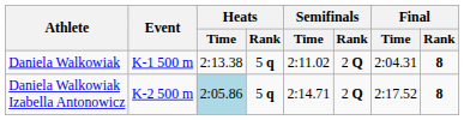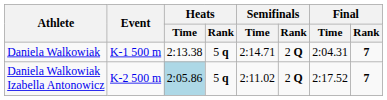Daniela Walkowiak | Semifinals / Time: 2:11.02 -> 2:14.71
Daniela Walkowiak | Final / Rank: 8 -> 7
Daniela Walkowiak Izabella Antonowicz | Semifinals / Time: 2:14.71 -> 2:11.02
Daniela Walkowiak Izabella Antonowicz | Final / Rank: 8 -> 7
